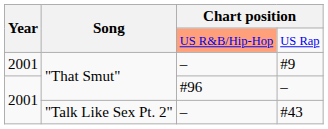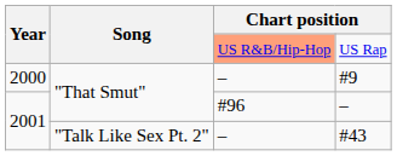#9 | Year: 2001 -> 2000
